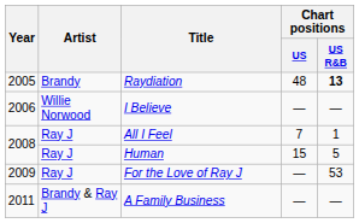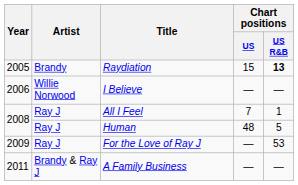Raydiation | Chart positions / US: 48 -> 15
Human | Chart positions / US: 15 -> 48
